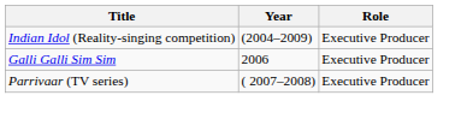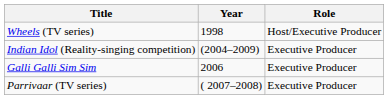+ row: Wheels (TV series) | 1998 | Host/Executive Producer
